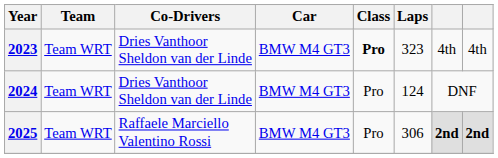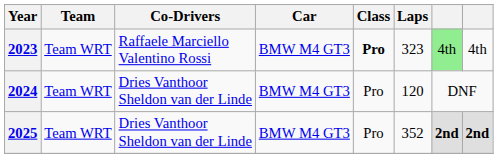2023 | Co-Drivers: Dries Vanthoor Sheldon van der Linde -> Raffaele Marciello Valentino Rossi
2023 | column 7: no background -> lightgreen background
2024 | Laps: 124 -> 120
2025 | Co-Drivers: Raffaele Marciello Valentino Rossi -> Dries Vanthoor Sheldon van der Linde
2025 | Laps: 306 -> 352
